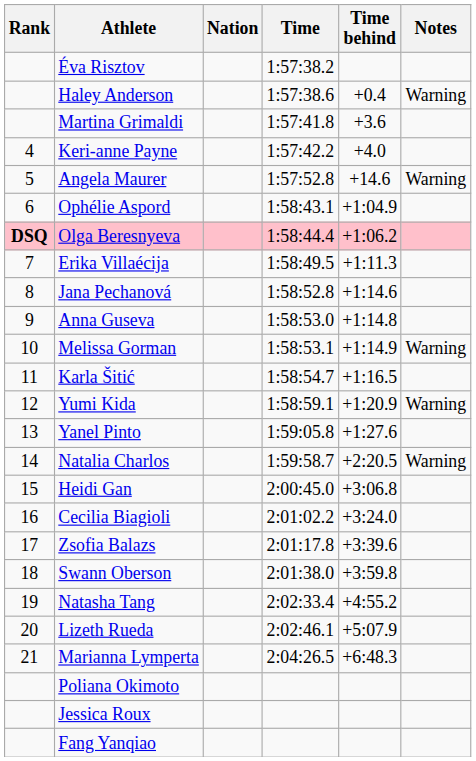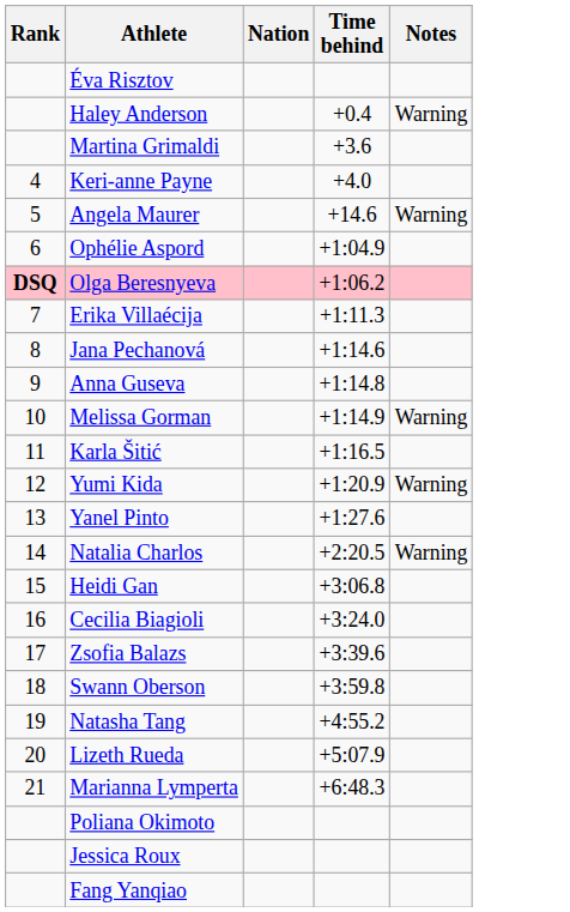- column: Time | 1:57:38.2 | 1:57:38.6 | 1:57:41.8 | 1:57:42.2 | 1:57:52.8 | 1:58:43.1 | 1:58:44.4 | 1:58:49.5 | 1:58:52.8 | 1:58:53.0 | 1:58:53.1 | 1:58:54.7 | 1:58:59.1 | 1:59:05.8 | 1:59:58.7 | 2:00:45.0 | 2:01:02.2 | 2:01:17.8 | 2:01:38.0 | 2:02:33.4 | 2:02:46.1 | 2:04:26.5
